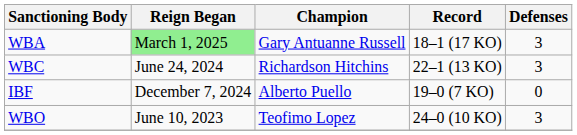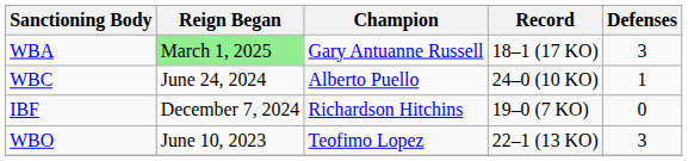WBC | Champion: Richardson Hitchins -> Alberto Puello
WBC | Record: 22–1 (13 KO) -> 24–0 (10 KO)
WBC | Defenses: 3 -> 1
IBF | Champion: Alberto Puello -> Richardson Hitchins
WBO | Record: 24–0 (10 KO) -> 22–1 (13 KO)
